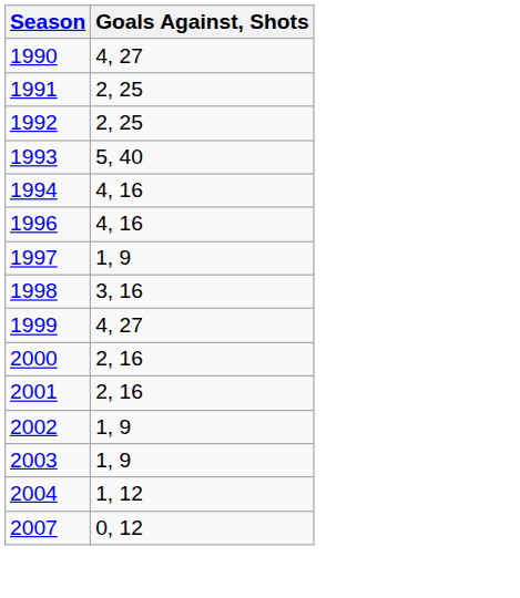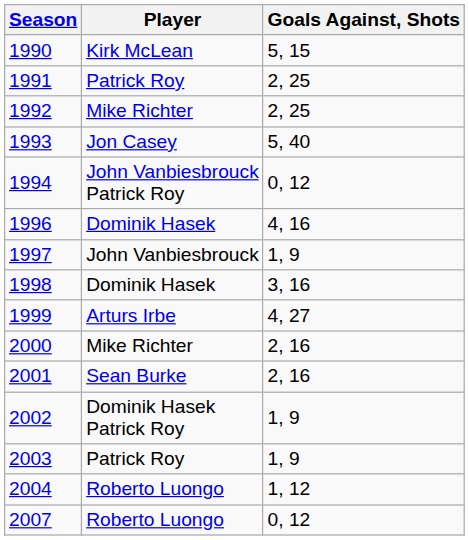+ column: Player | Kirk McLean | Patrick Roy | Mike Richter | Jon Casey | John Vanbiesbrouck Patrick Roy | Dominik Hasek | John Vanbiesbrouck | Dominik Hasek | Arturs Irbe | Mike Richter | Sean Burke | Dominik Hasek Patrick Roy | Patrick Roy | Roberto Luongo | Roberto Luongo
1990 | Goals Against, Shots: 4, 27 -> 5, 15
1994 | Goals Against, Shots: 4, 16 -> 0, 12
